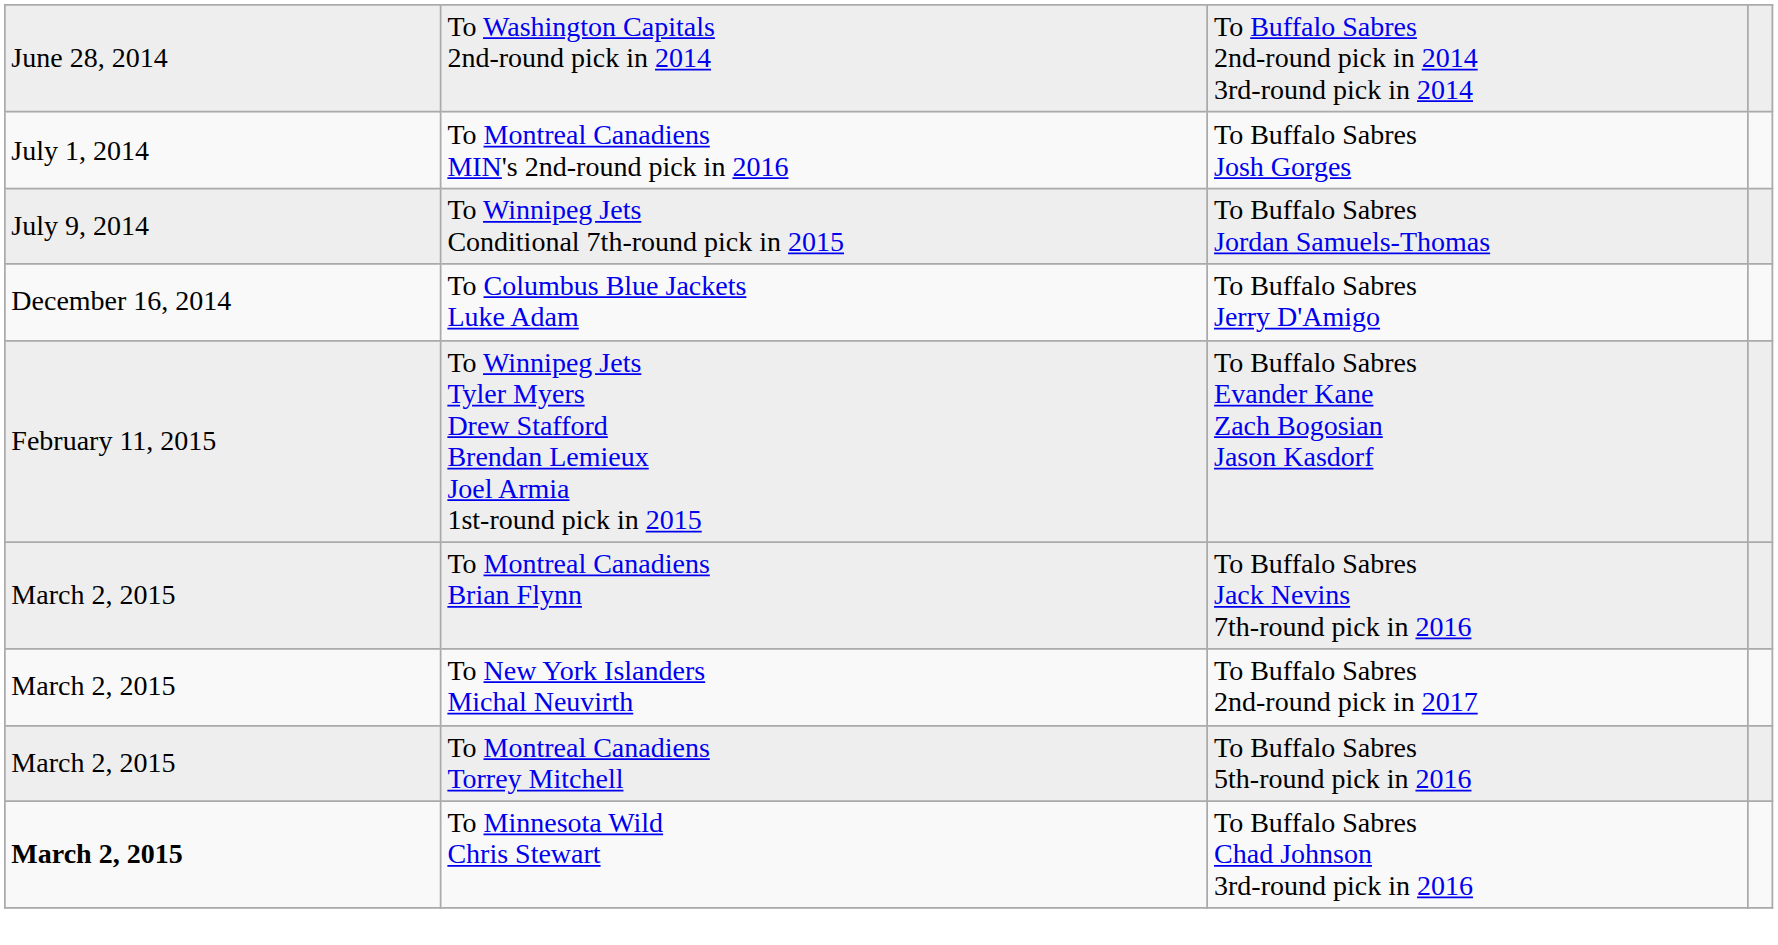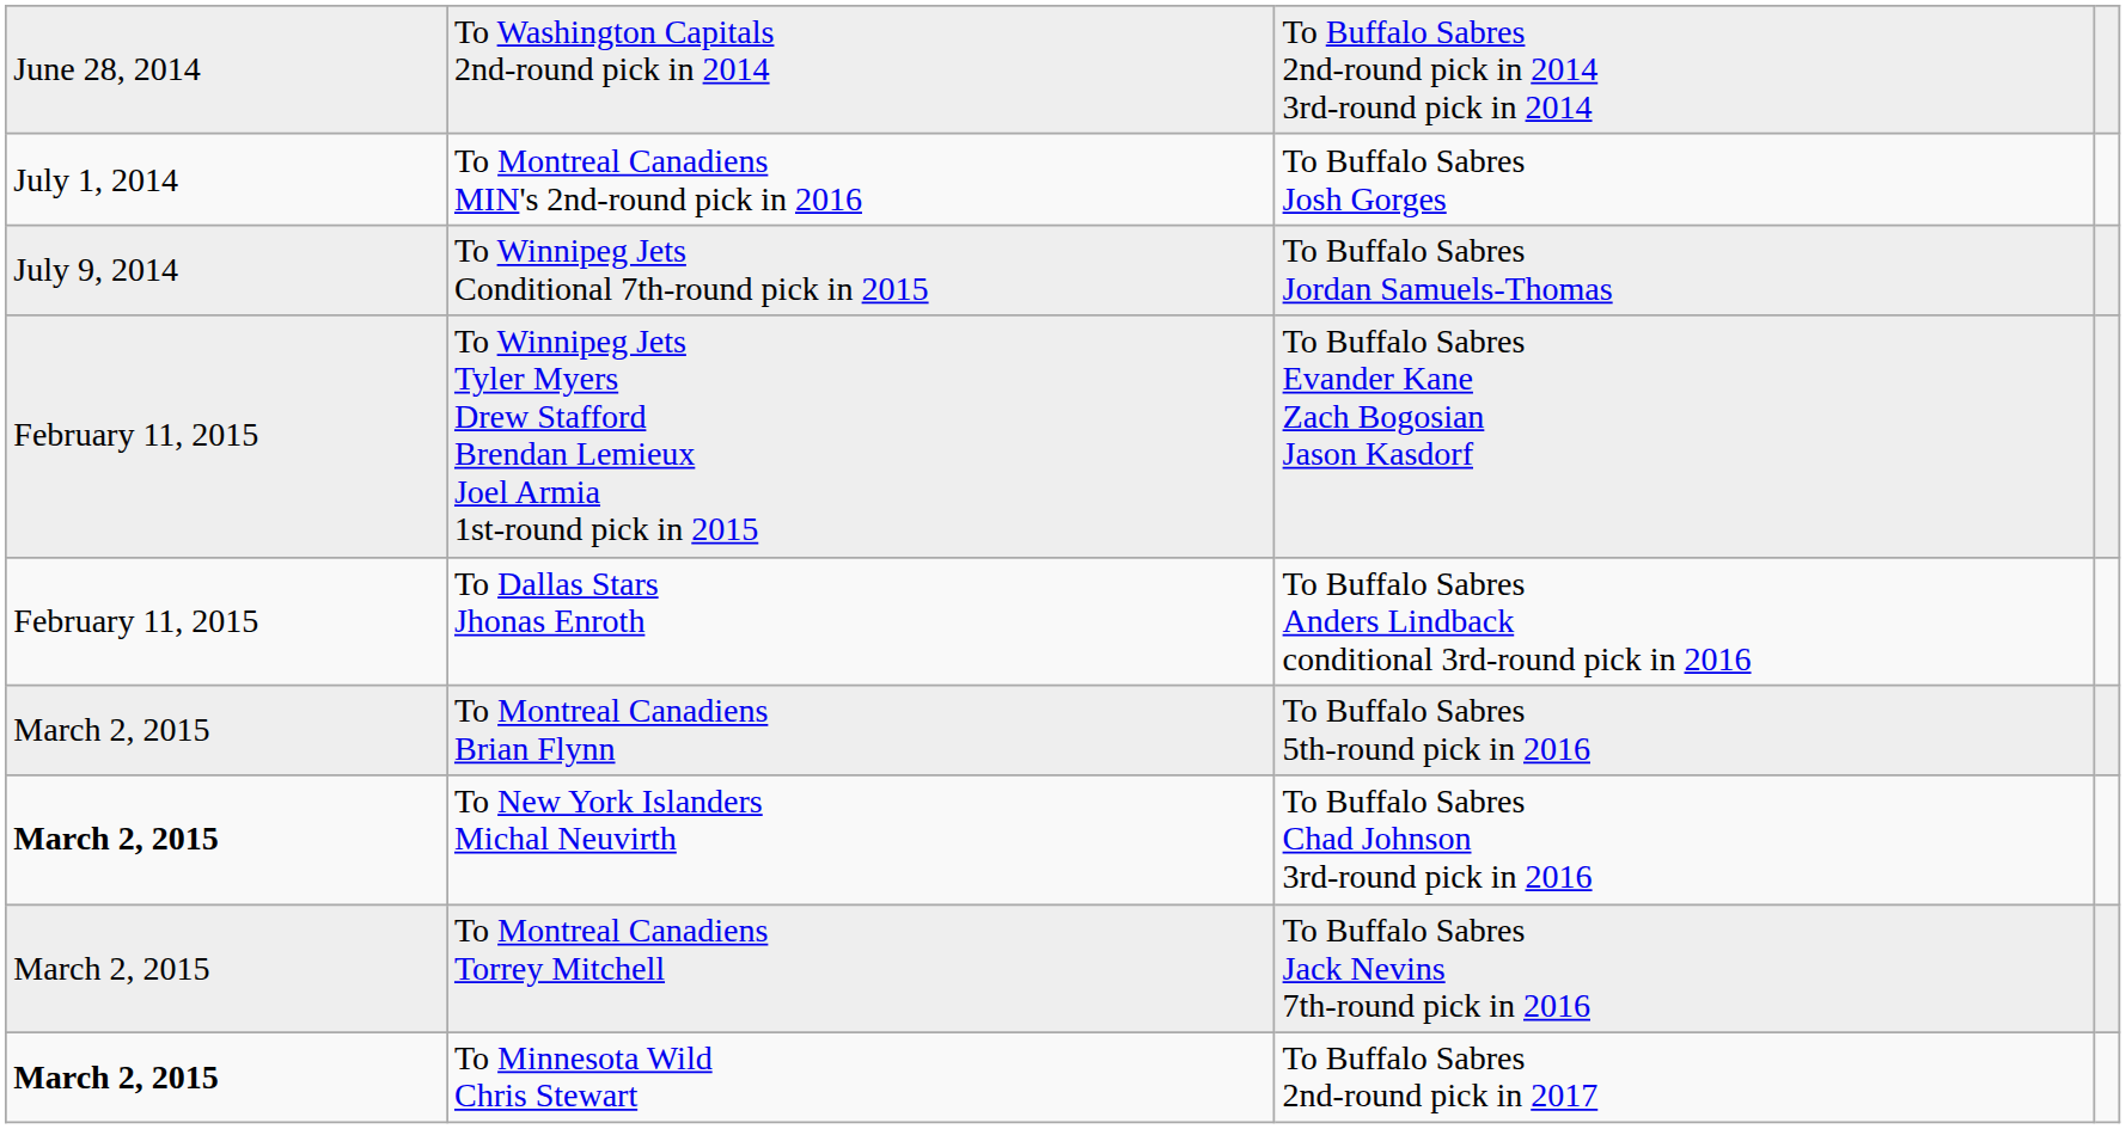- row: December 16, 2014 | To Columbus Blue Jackets Luke Adam | To Buffalo Sabres Jerry D'Amigo
+ row: February 11, 2015 | To Dallas Stars Jhonas Enroth | To Buffalo Sabres Anders Lindback conditional 3rd-round pick in 2016
To Montreal Canadiens Brian Flynn | column 3: To Buffalo Sabres Jack Nevins 7th-round pick in 2016 -> To Buffalo Sabres 5th-round pick in 2016
To New York Islanders Michal Neuvirth | column 1: normal -> bold
To New York Islanders Michal Neuvirth | column 3: To Buffalo Sabres 2nd-round pick in 2017 -> To Buffalo Sabres Chad Johnson 3rd-round pick in 2016
To Montreal Canadiens Torrey Mitchell | column 3: To Buffalo Sabres 5th-round pick in 2016 -> To Buffalo Sabres Jack Nevins 7th-round pick in 2016
To Minnesota Wild Chris Stewart | column 3: To Buffalo Sabres Chad Johnson 3rd-round pick in 2016 -> To Buffalo Sabres 2nd-round pick in 2017
